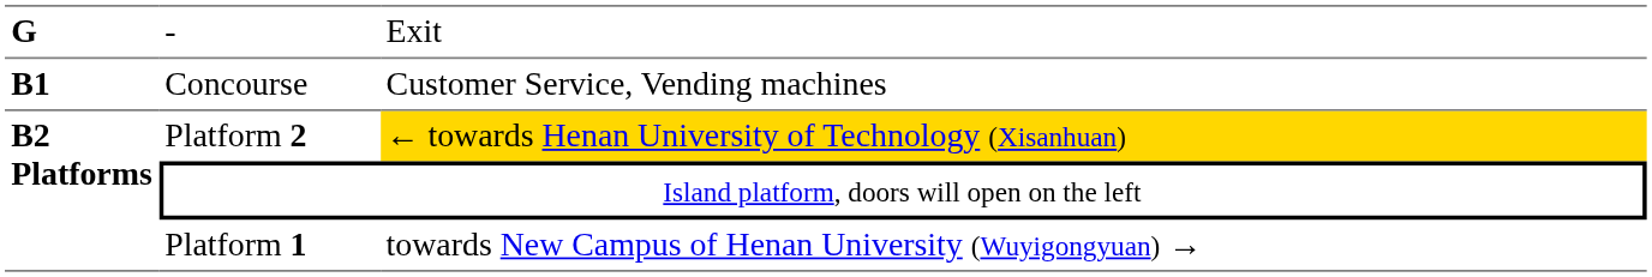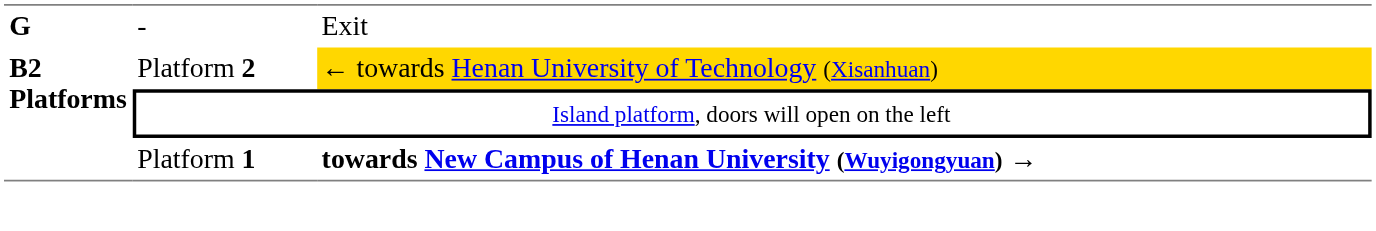- row: B1 | Concourse | Customer Service, Vending machines
Platform 1 | column 3: normal -> bold
